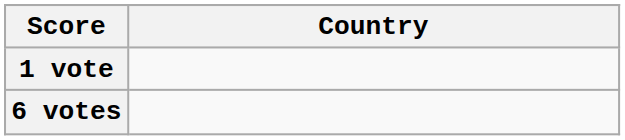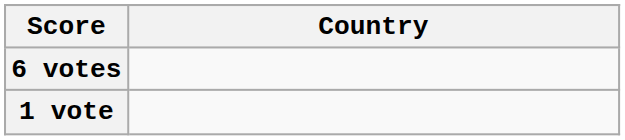rows swapped: 6 votes <-> 1 vote
